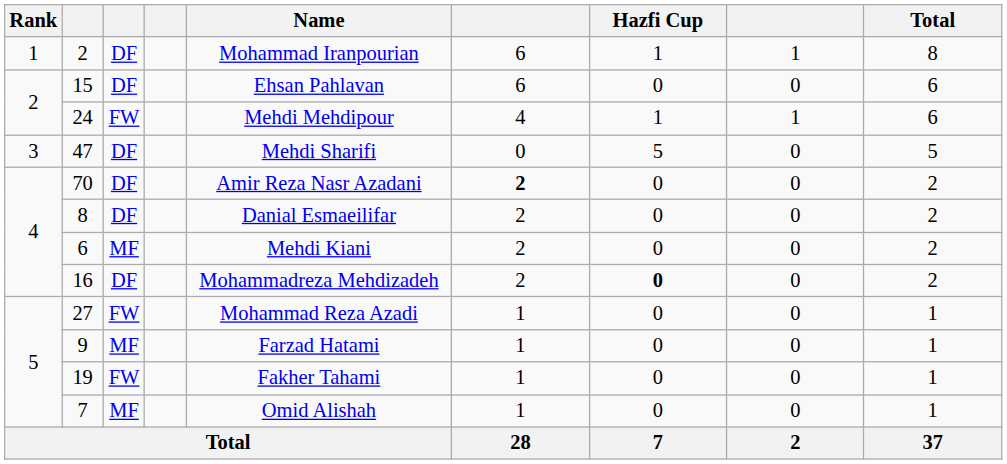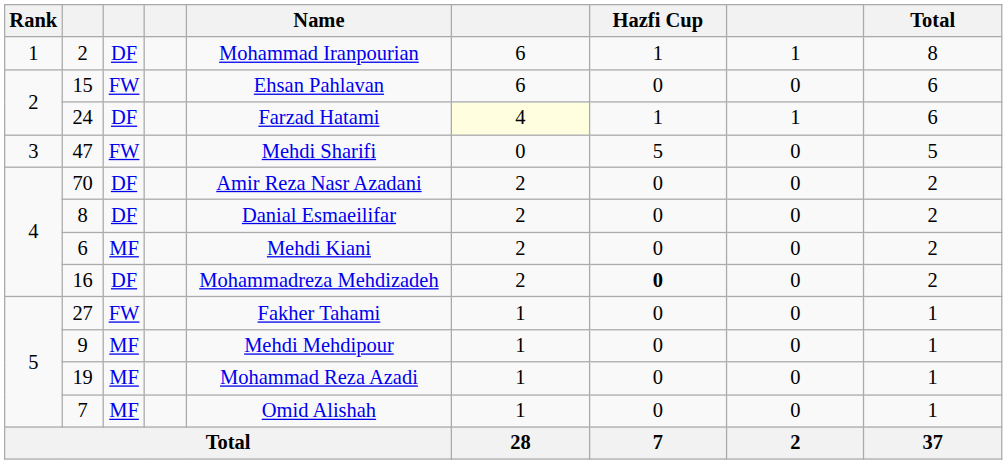15 | column 3: DF -> FW
24 | column 3: FW -> DF
24 | Name: Mehdi Mehdipour -> Farzad Hatami
24 | column 6: no background -> lightyellow background
47 | column 3: DF -> FW
70 | column 6: bold -> normal
27 | Name: Mohammad Reza Azadi -> Fakher Tahami
9 | Name: Farzad Hatami -> Mehdi Mehdipour
19 | column 3: FW -> MF
19 | Name: Fakher Tahami -> Mohammad Reza Azadi
